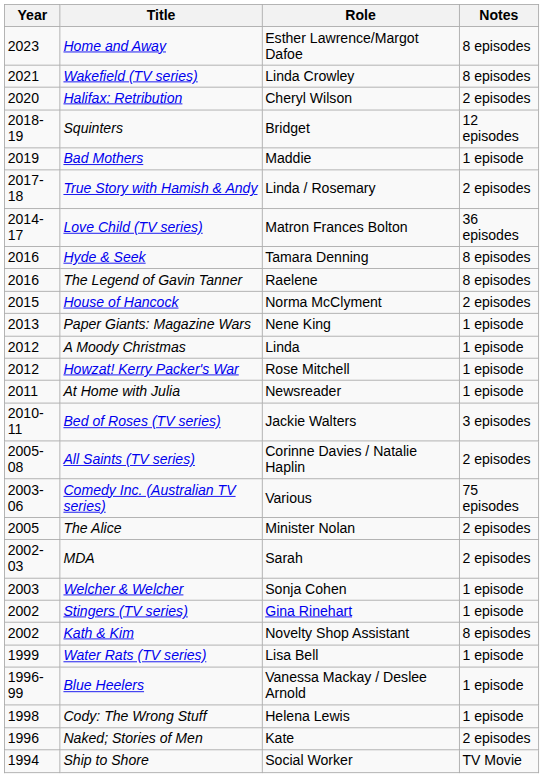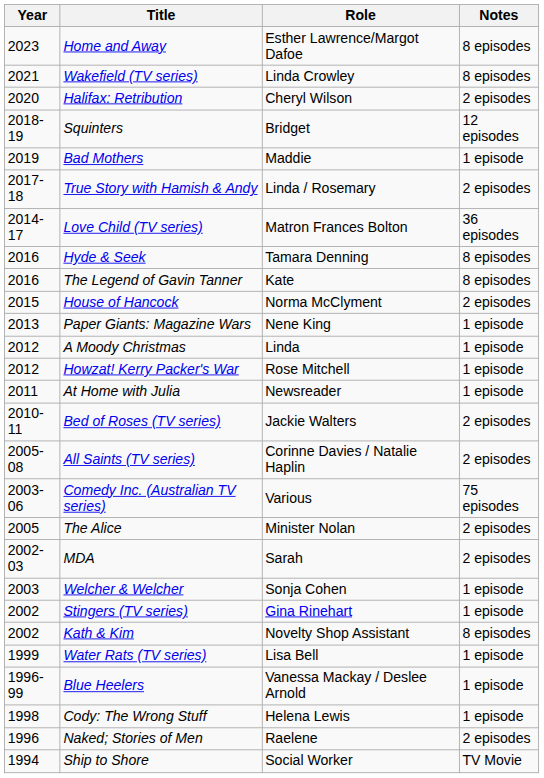The Legend of Gavin Tanner | Role: Raelene -> Kate
Bed of Roses (TV series) | Notes: 3 episodes -> 2 episodes
Naked; Stories of Men | Role: Kate -> Raelene
